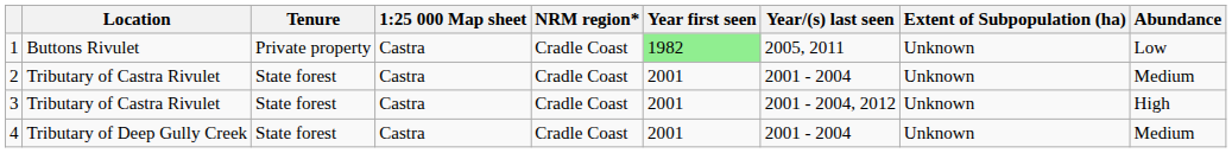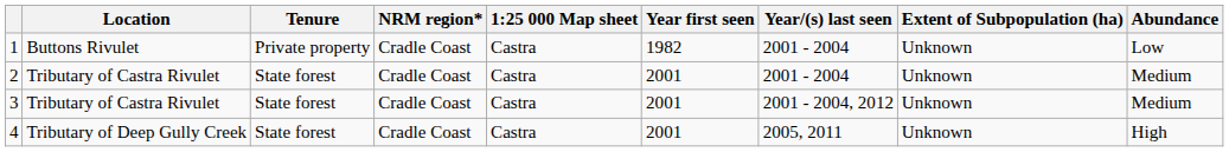columns swapped: NRM region* <-> 1:25 000 Map sheet
1 | Year first seen: lightgreen background -> no background
1 | Year/(s) last seen: 2005, 2011 -> 2001 - 2004
3 | Abundance: High -> Medium
4 | Year/(s) last seen: 2001 - 2004 -> 2005, 2011
4 | Abundance: Medium -> High
